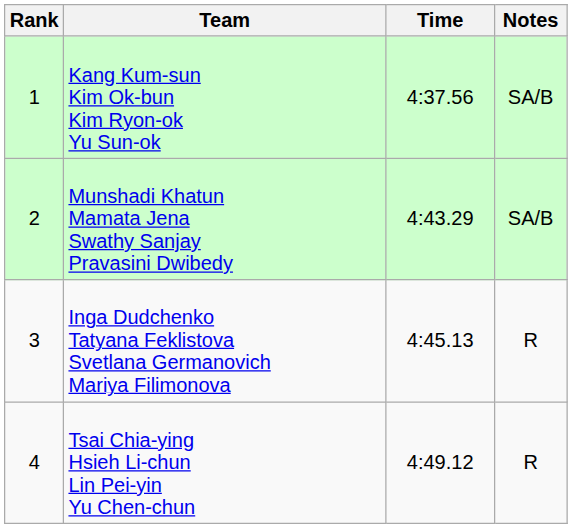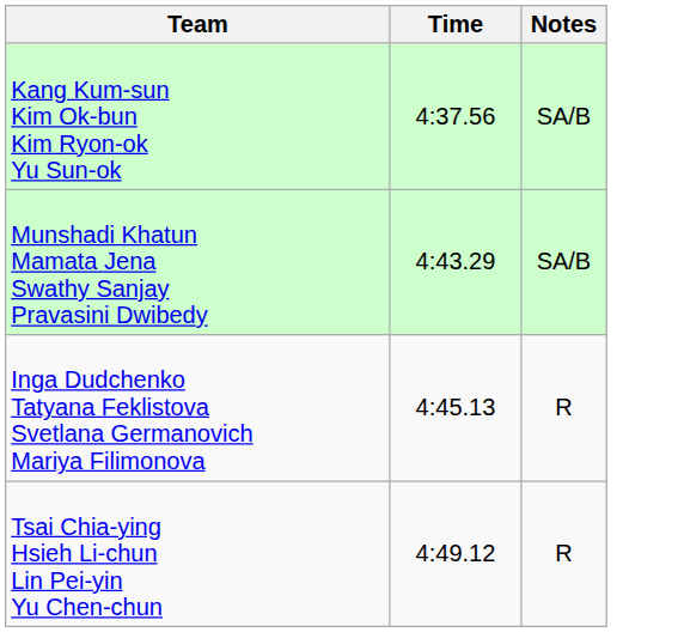- column: Rank | 1 | 2 | 3 | 4
